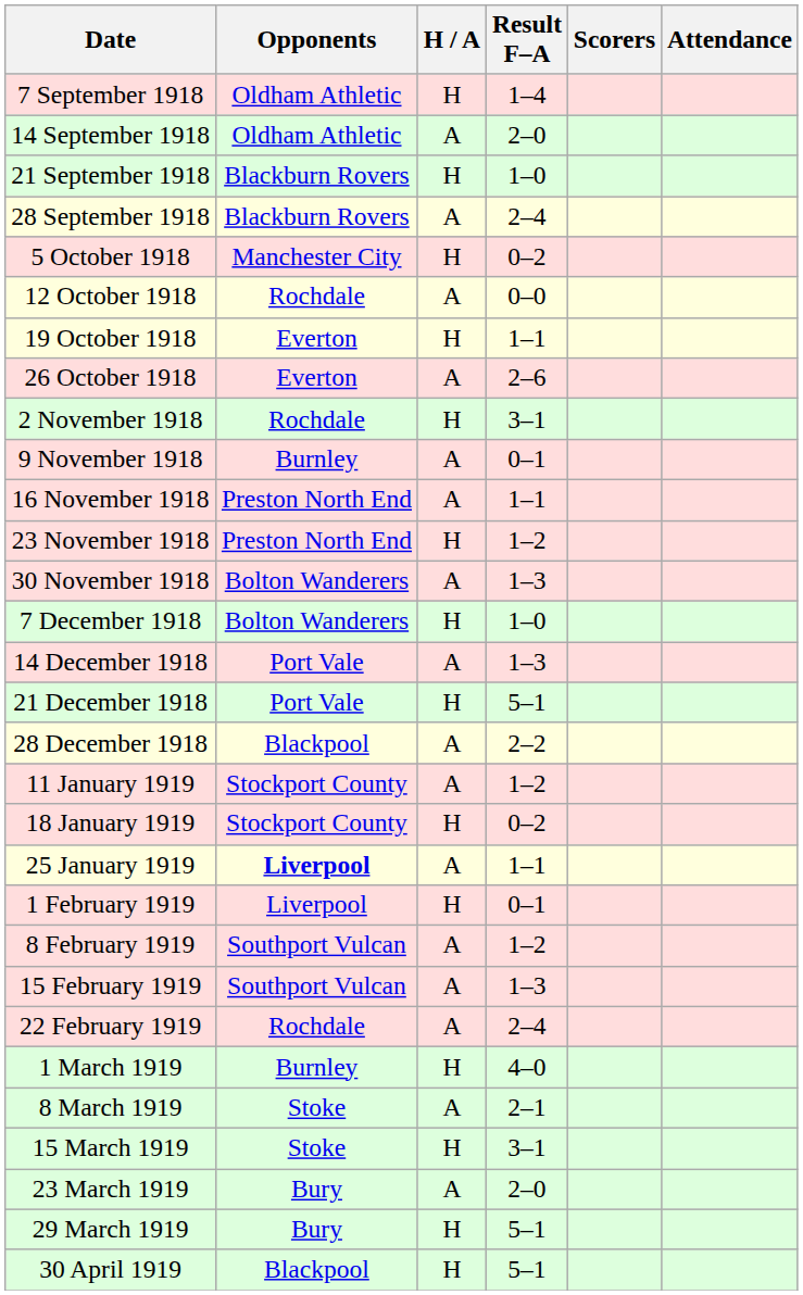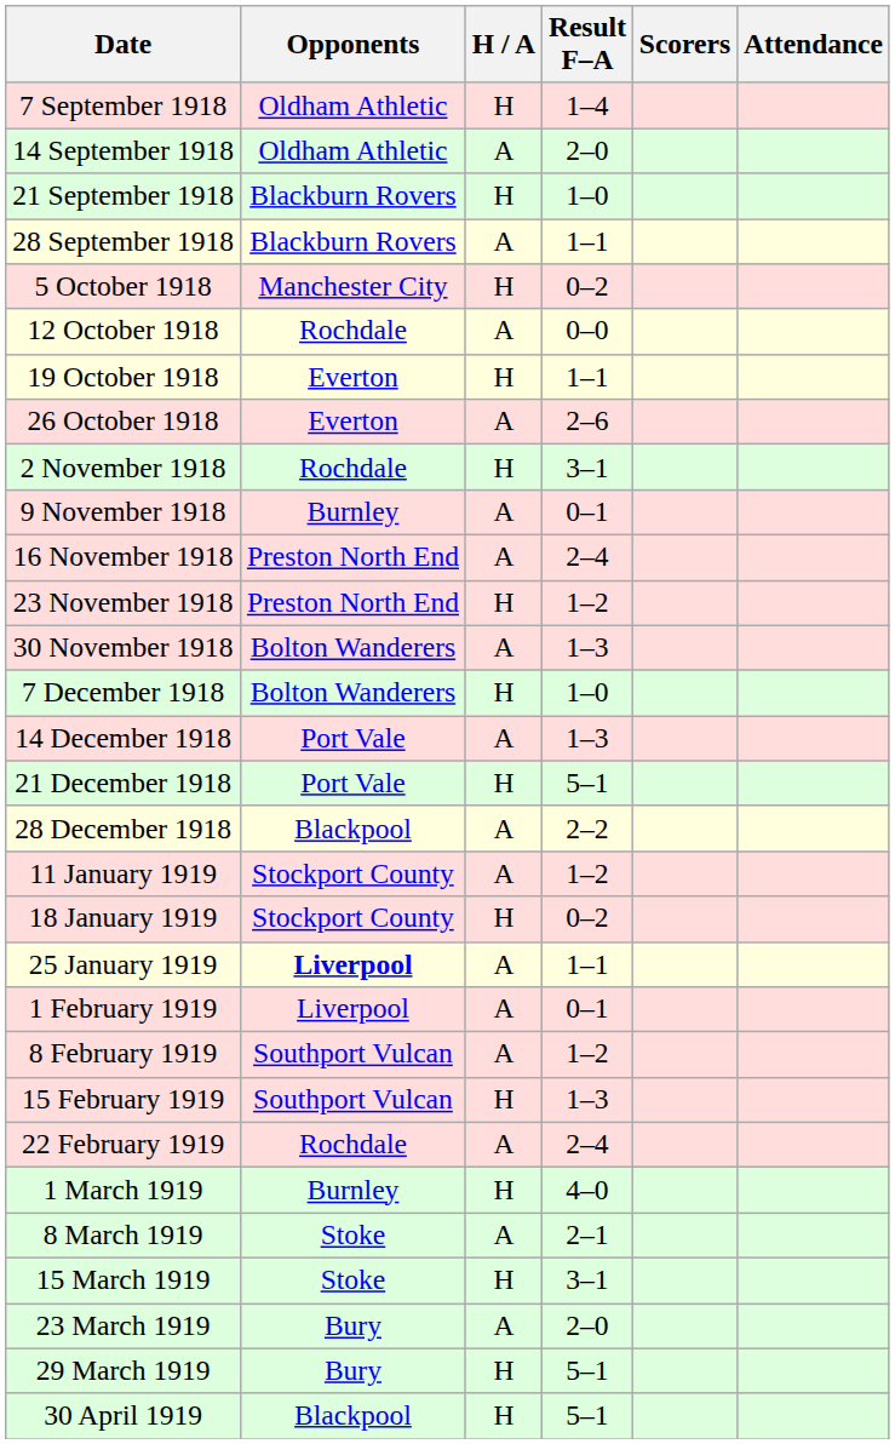28 September 1918 | Result F–A: 2–4 -> 1–1
16 November 1918 | Result F–A: 1–1 -> 2–4
1 February 1919 | H / A: H -> A
15 February 1919 | H / A: A -> H
